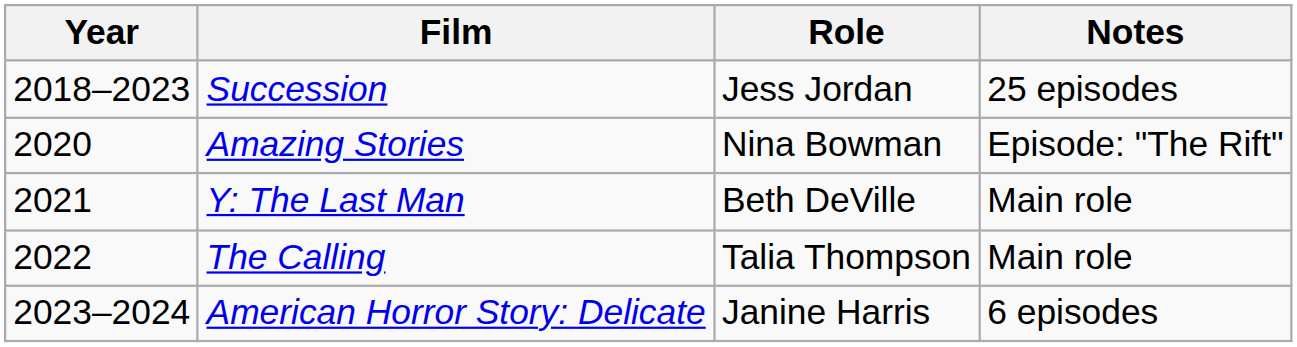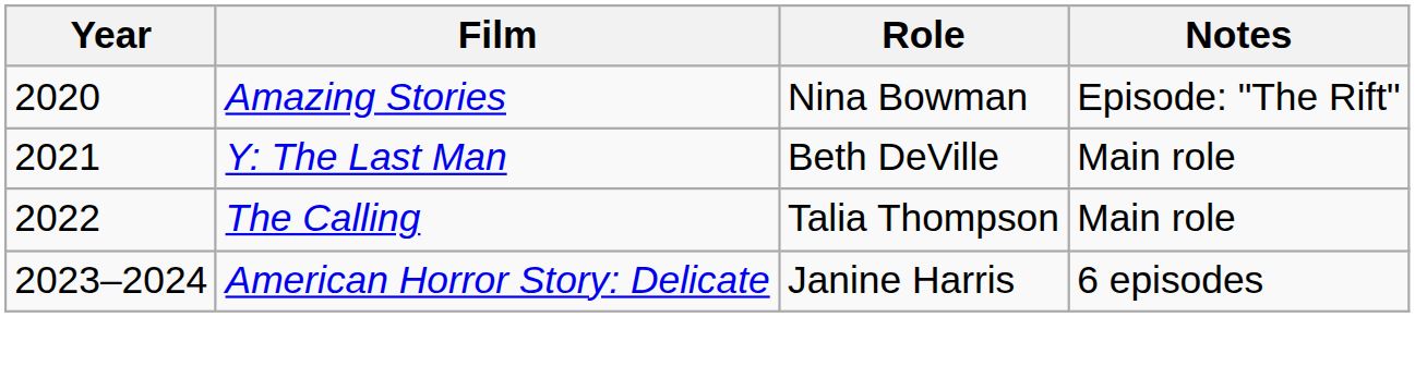- row: 2018–2023 | Succession | Jess Jordan | 25 episodes
